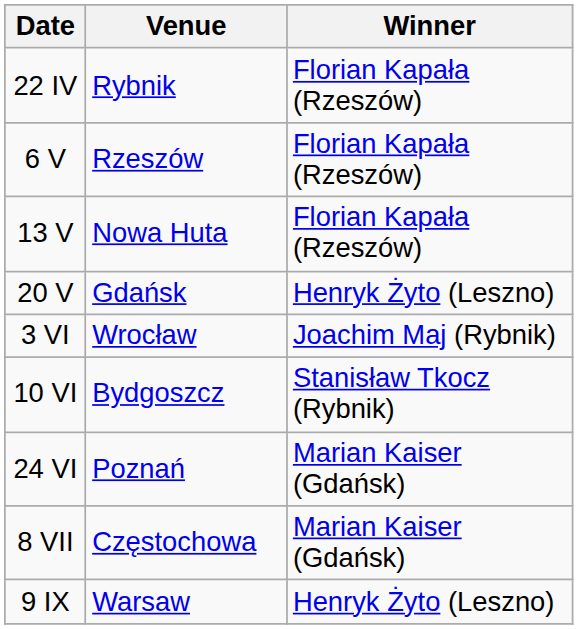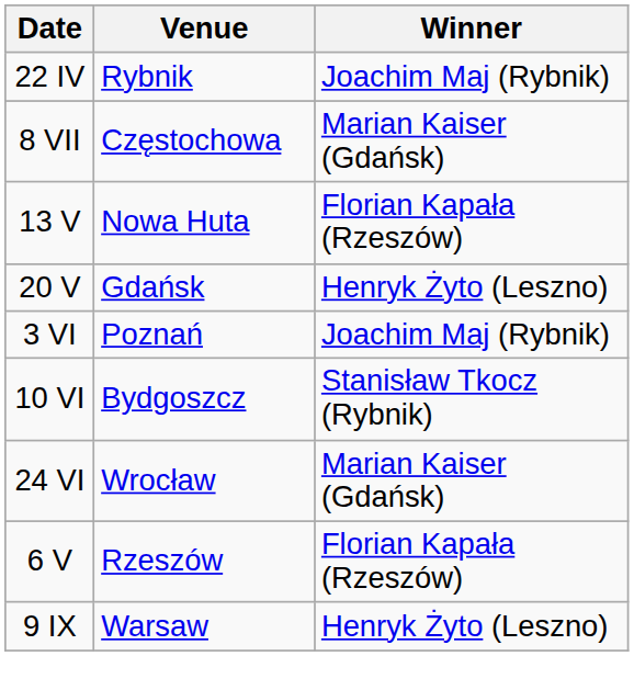22 IV | Winner: Florian Kapała (Rzeszów) -> Joachim Maj (Rybnik)
rows swapped: 6 V <-> 8 VII
3 VI | Venue: Wrocław -> Poznań
24 VI | Venue: Poznań -> Wrocław
